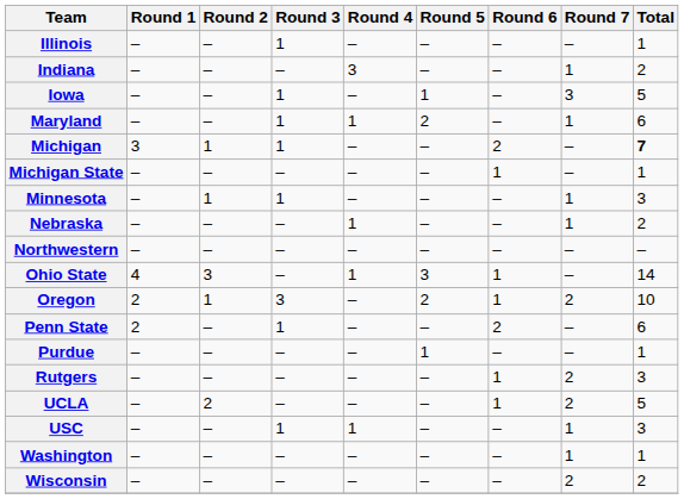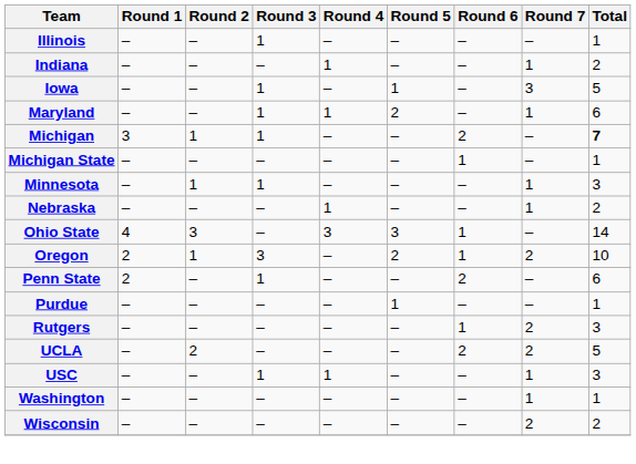Indiana | Round 4: 3 -> 1
- row: Northwestern | – | – | – | – | – | – | – | –
Ohio State | Round 4: 1 -> 3
UCLA | Round 6: 1 -> 2
